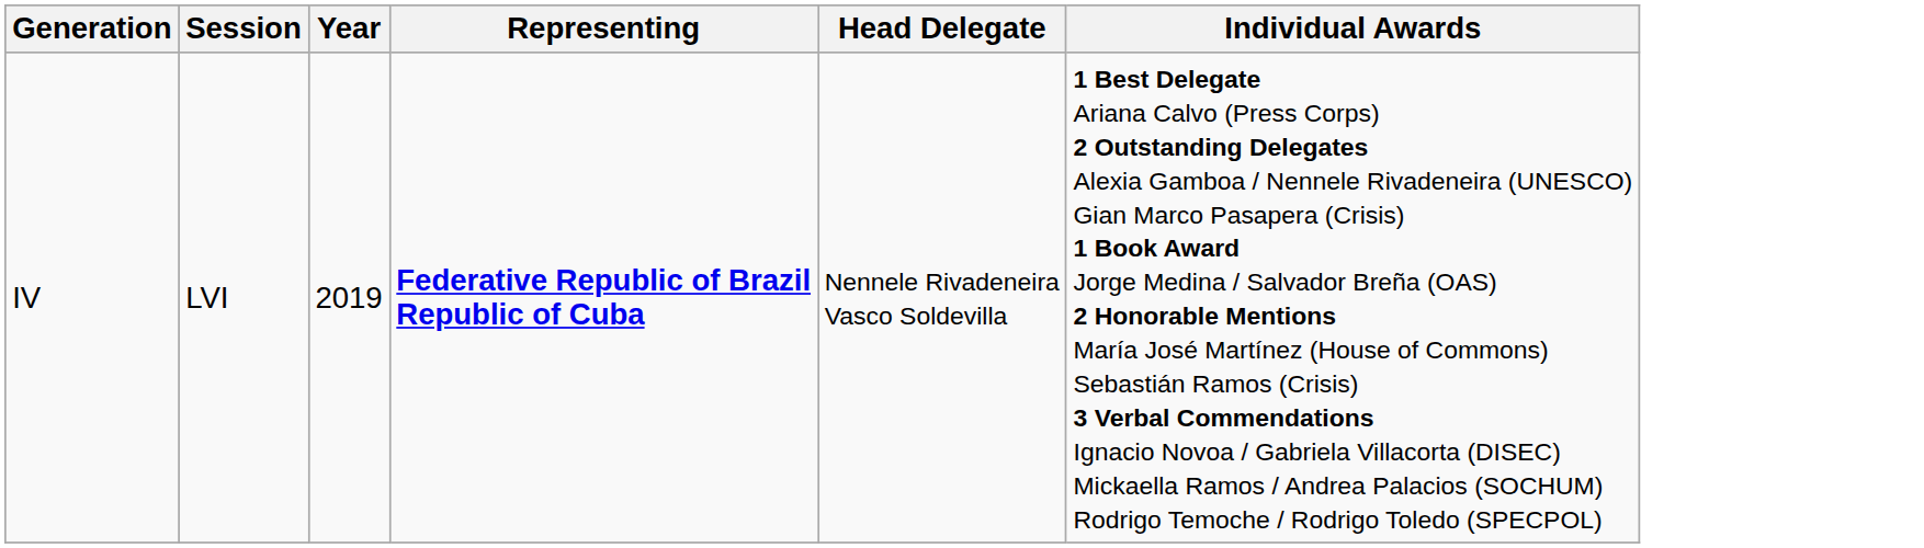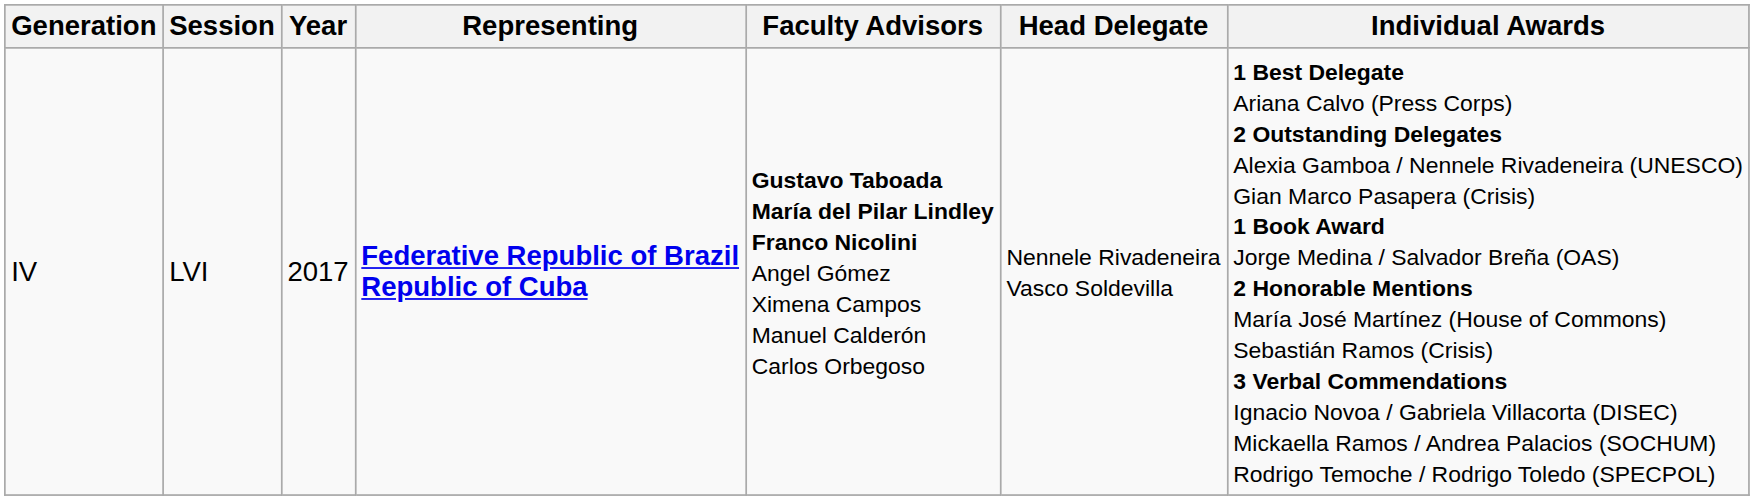+ column: Faculty Advisors | Gustavo Taboada María del Pilar Lindley Franco Nicolini Angel Gómez Ximena Campos Manuel Calderón Carlos Orbegoso
IV | Year: 2019 -> 2017
